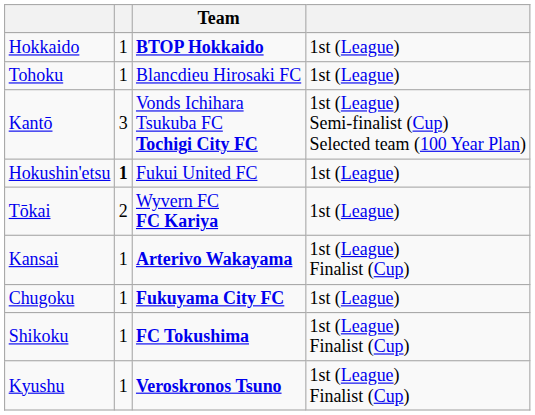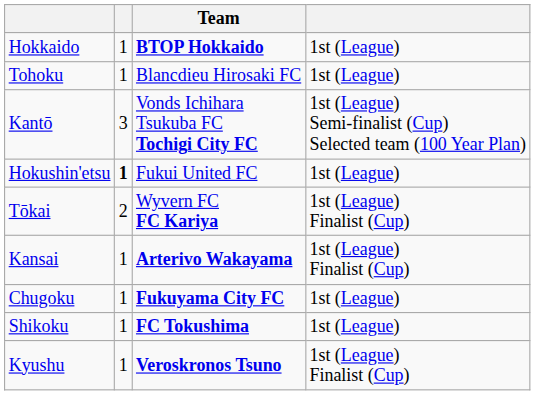Tōkai | column 4: 1st (League) -> 1st (League) Finalist (Cup)
Shikoku | column 4: 1st (League) Finalist (Cup) -> 1st (League)
